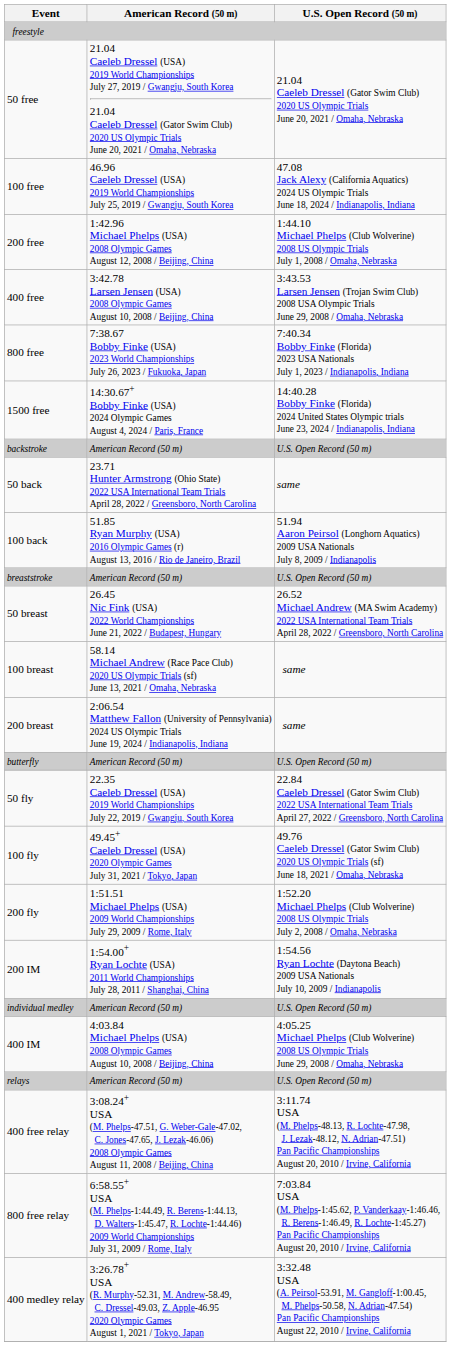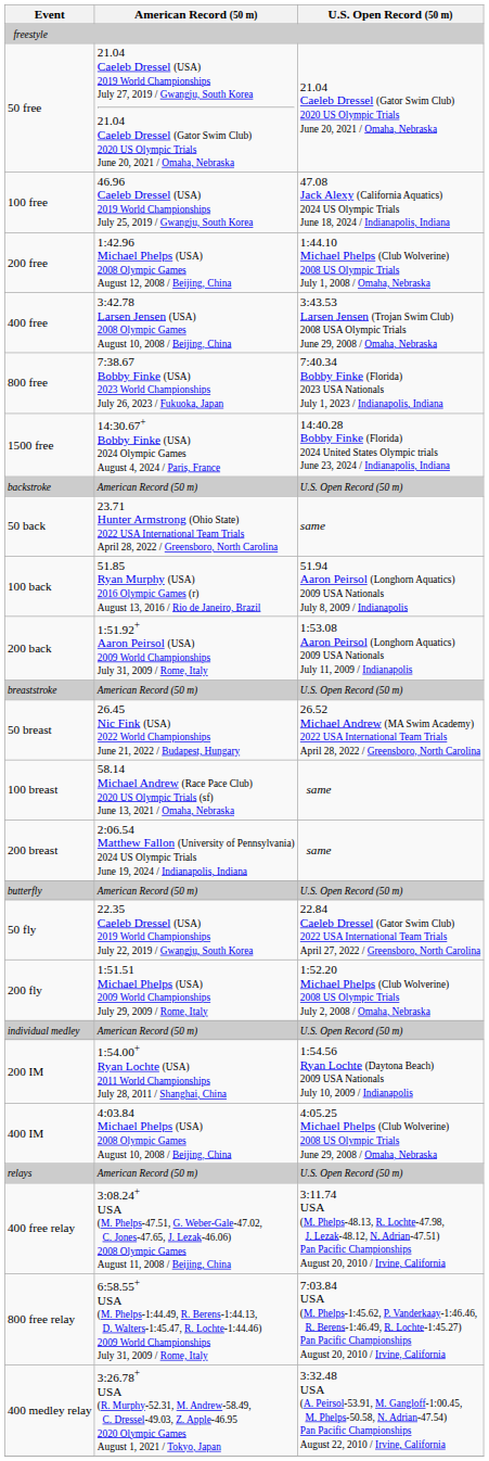+ row: 200 back | 1:51.92+ Aaron Peirsol (USA) 2009 World Championships July 31, 2009 / Rome, Italy | 1:53.08 Aaron Peirsol (Longhorn Aquatics) 2009 USA Nationals July 11, 2009 / Indianapolis
- row: 100 fly | 49.45+ Caeleb Dressel (USA) 2020 Olympic Games July 31, 2021 / Tokyo, Japan | 49.76 Caeleb Dressel (Gator Swim Club) 2020 US Olympic Trials (sf) June 18, 2021 / Omaha, Nebraska
rows swapped: individual medley <-> 200 IM
